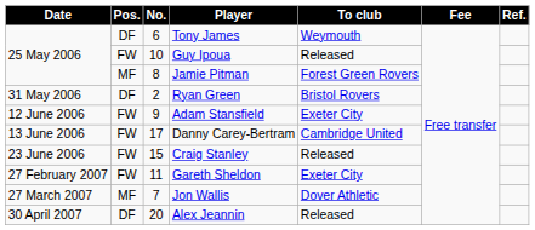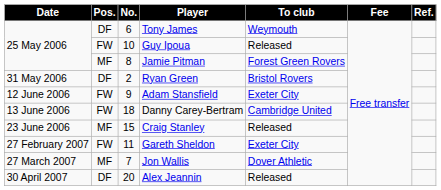Danny Carey-Bertram | No.: 17 -> 18
Craig Stanley | Pos.: FW -> MF
